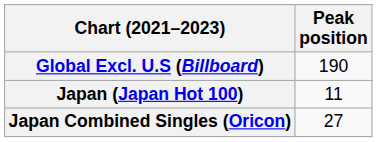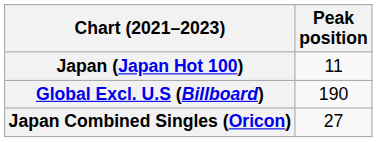rows swapped: Global Excl. U.S (Billboard) <-> Japan (Japan Hot 100)
